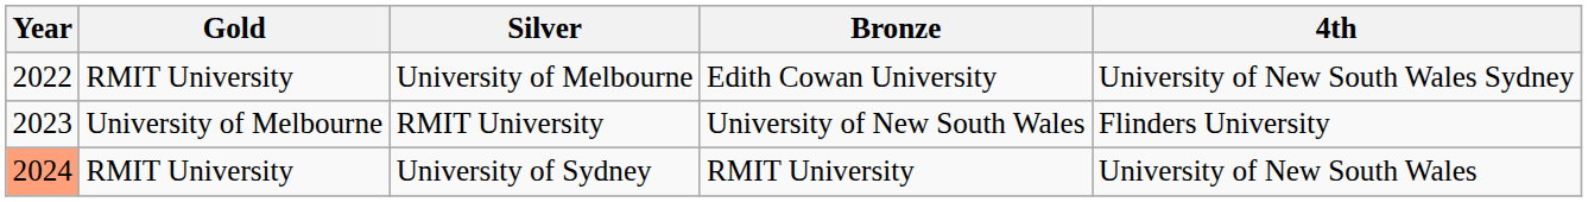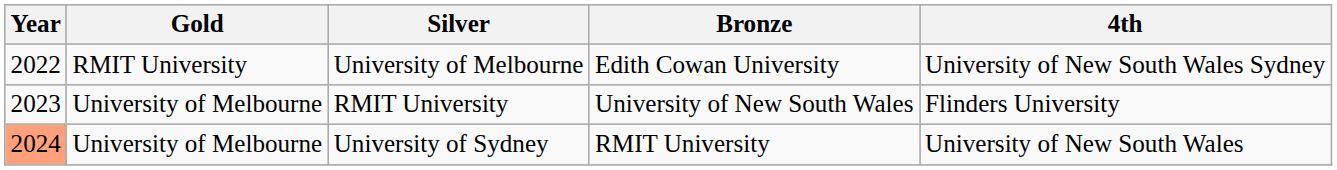University of Sydney | Gold: RMIT University -> University of Melbourne
